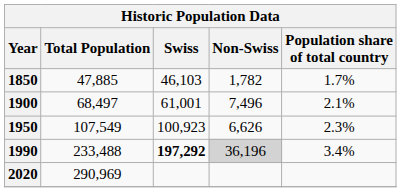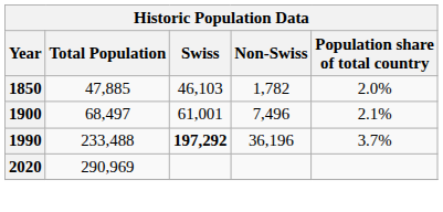1850 | Population share of total country: 1.7% -> 2.0%
- row: 1950 | 107,549 | 100,923 | 6,626 | 2.3%
1990 | Non-Swiss: lightgrey background -> no background
1990 | Population share of total country: 3.4% -> 3.7%
